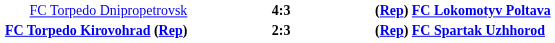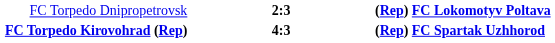FC Torpedo Dnipropetrovsk | column 2: 4:3 -> 2:3
FC Torpedo Kirovohrad (Rep) | column 2: 2:3 -> 4:3
